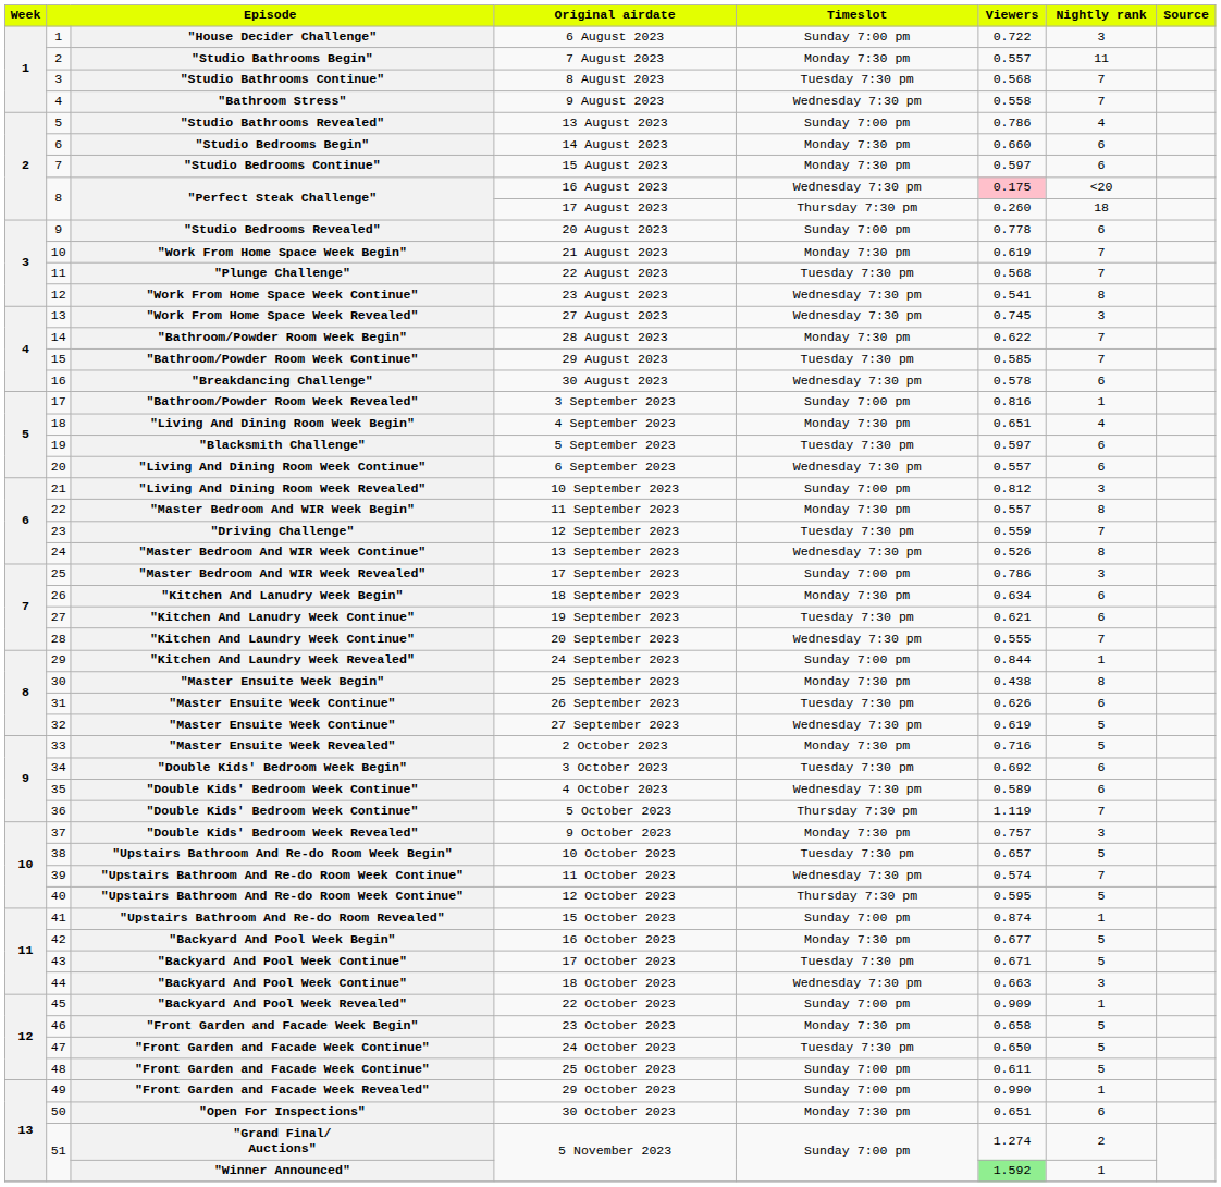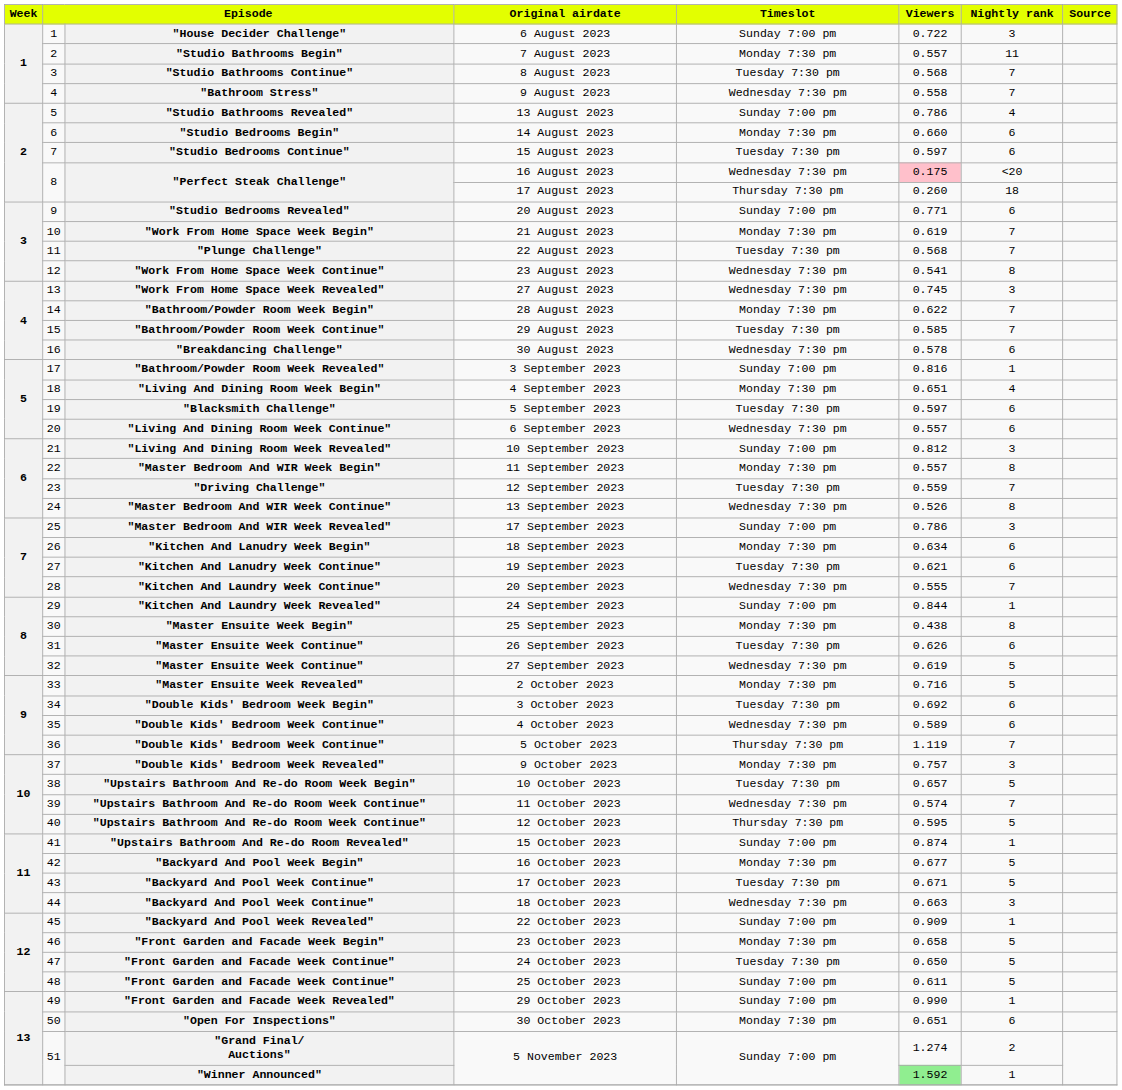15 August 2023 | Timeslot: Monday 7:30 pm -> Tuesday 7:30 pm
20 August 2023 | Viewers: 0.778 -> 0.771
